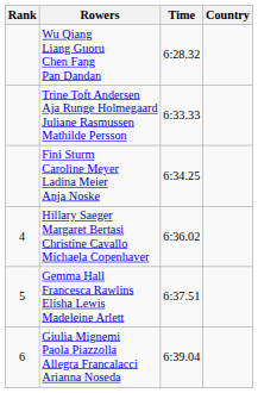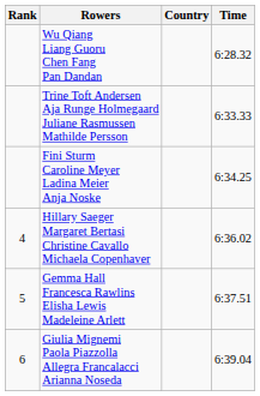columns swapped: Country <-> Time
